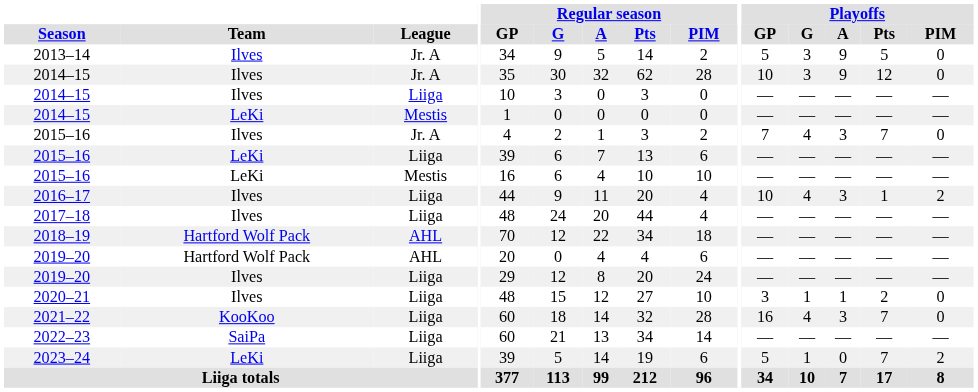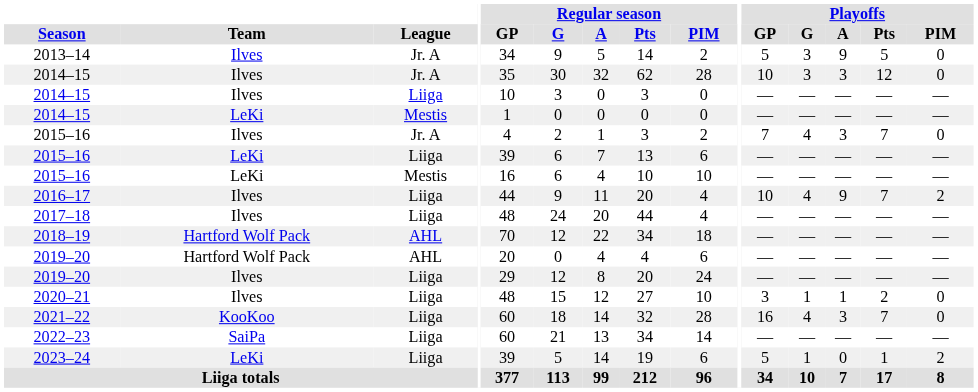2014–15 / Jr. A | Playoffs / A: 9 -> 3
2016–17 | Playoffs / A: 3 -> 9
2016–17 | Playoffs / Pts: 1 -> 7
2023–24 | Playoffs / Pts: 7 -> 1
